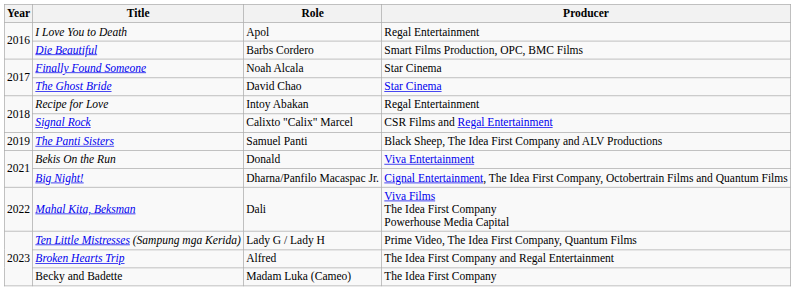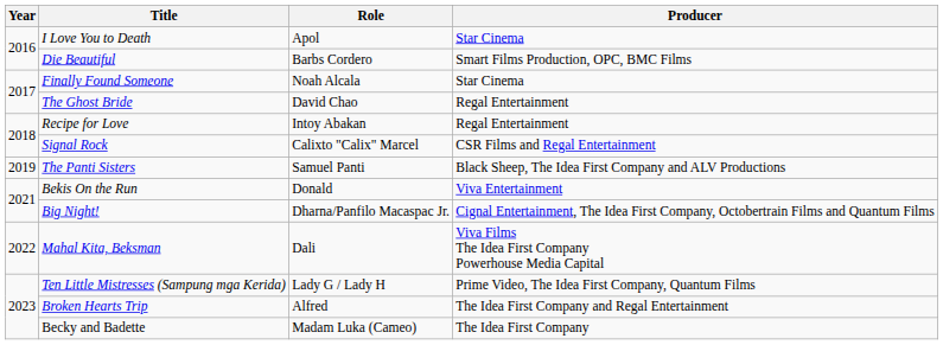I Love You to Death | Producer: Regal Entertainment -> Star Cinema
The Ghost Bride | Producer: Star Cinema -> Regal Entertainment
